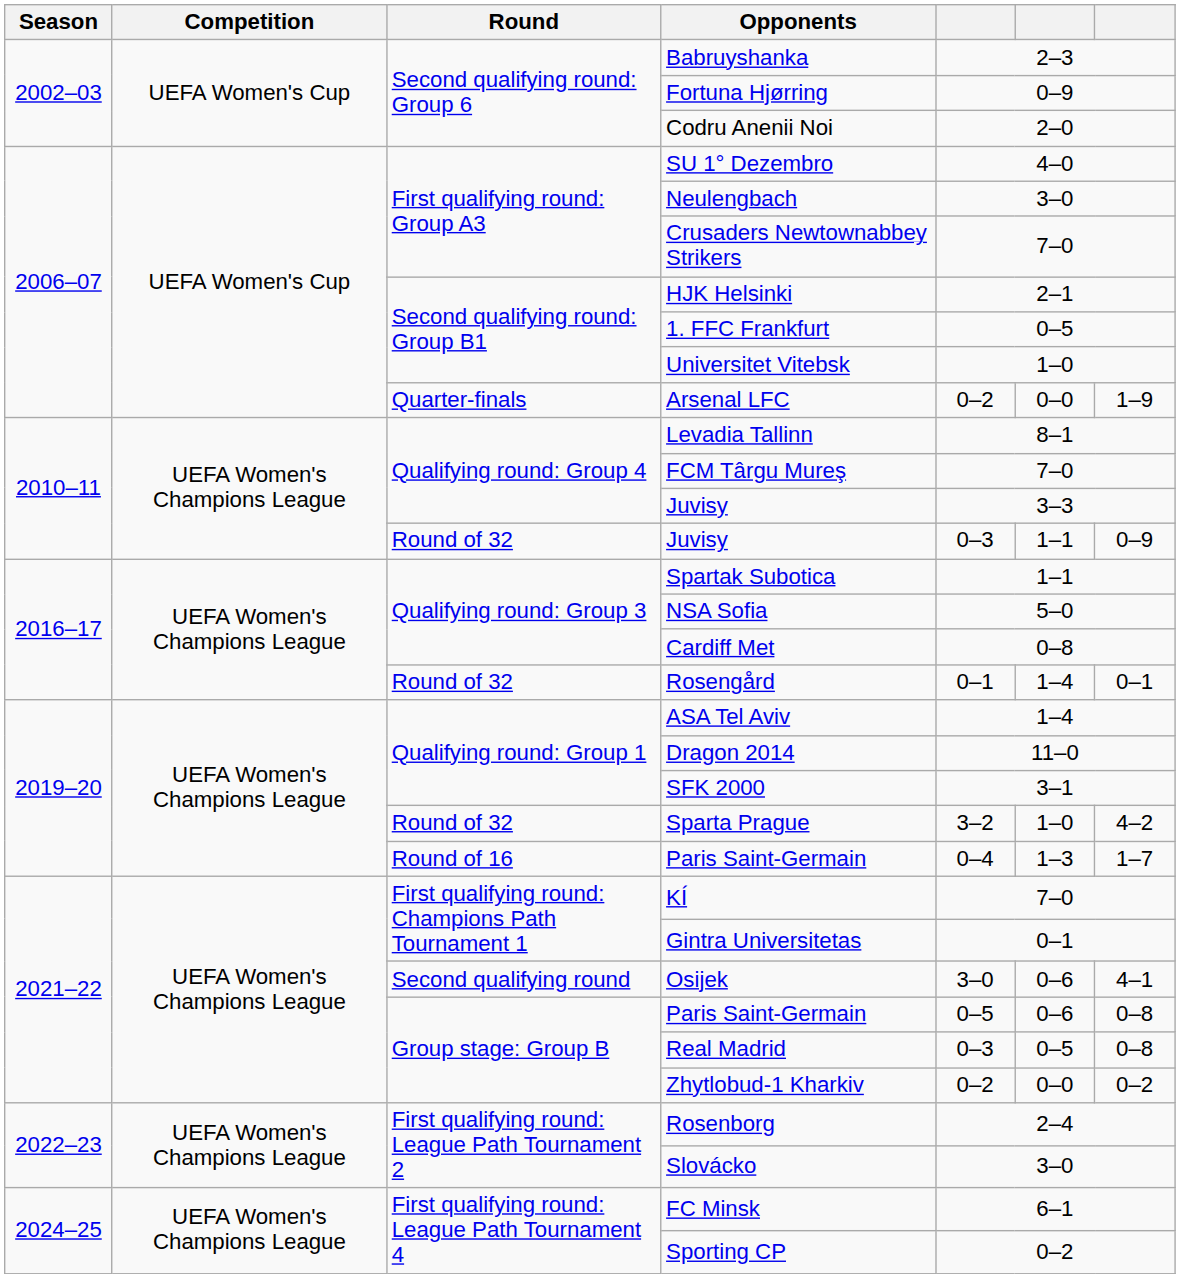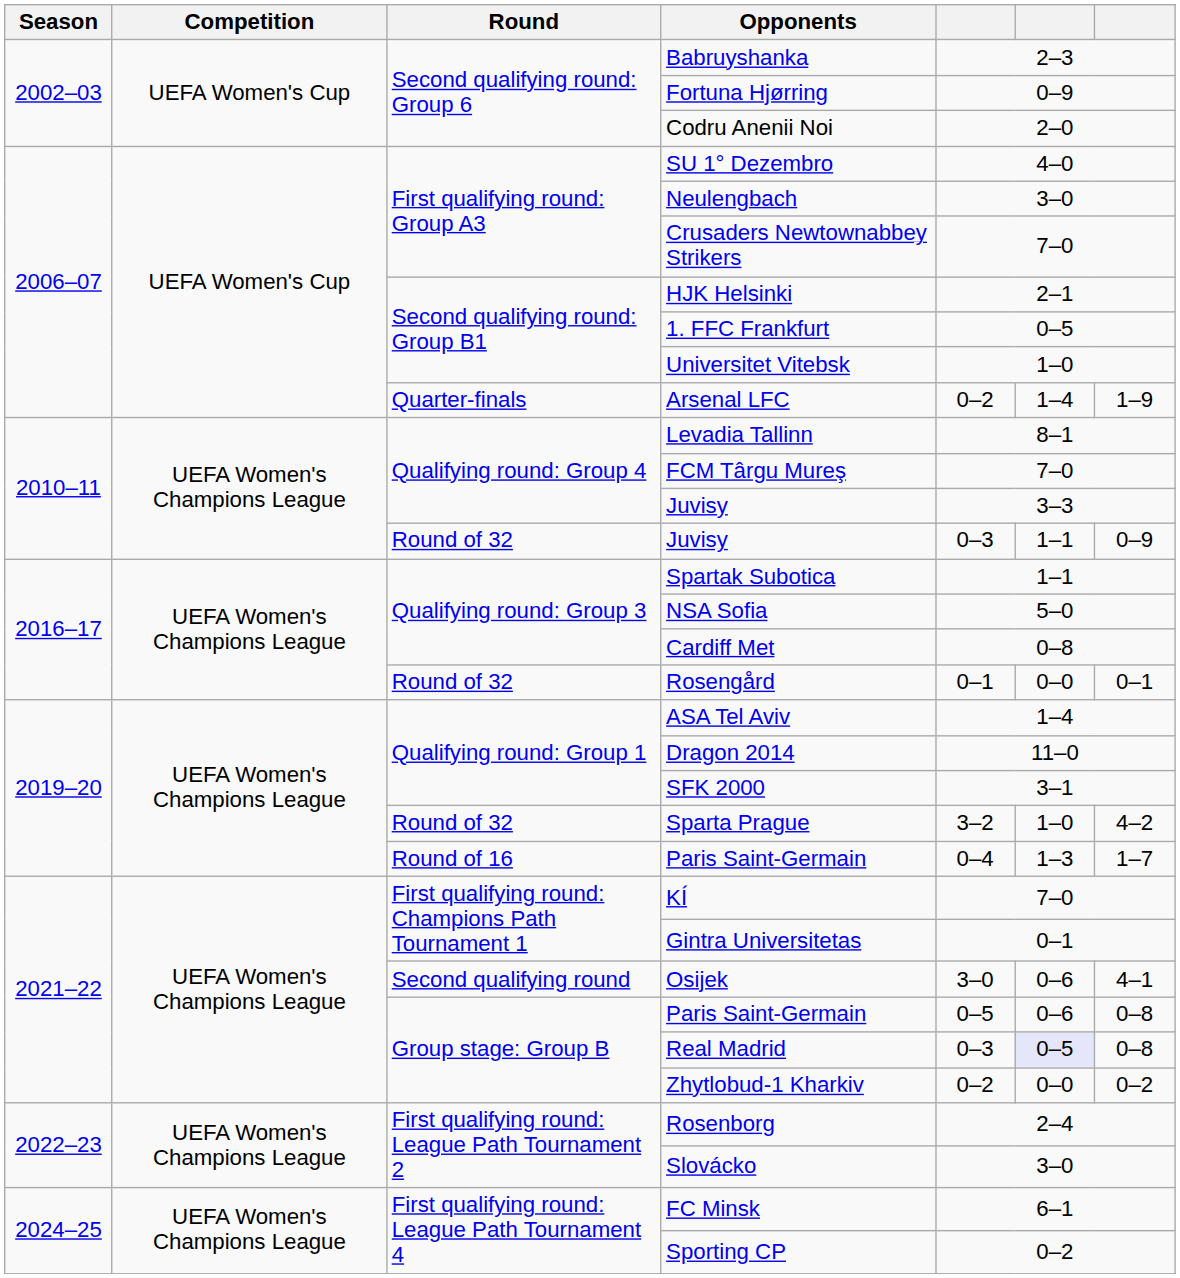Arsenal LFC | column 6: 0–0 -> 1–4
Rosengård | column 6: 1–4 -> 0–0
Real Madrid | column 6: no background -> lavender background
